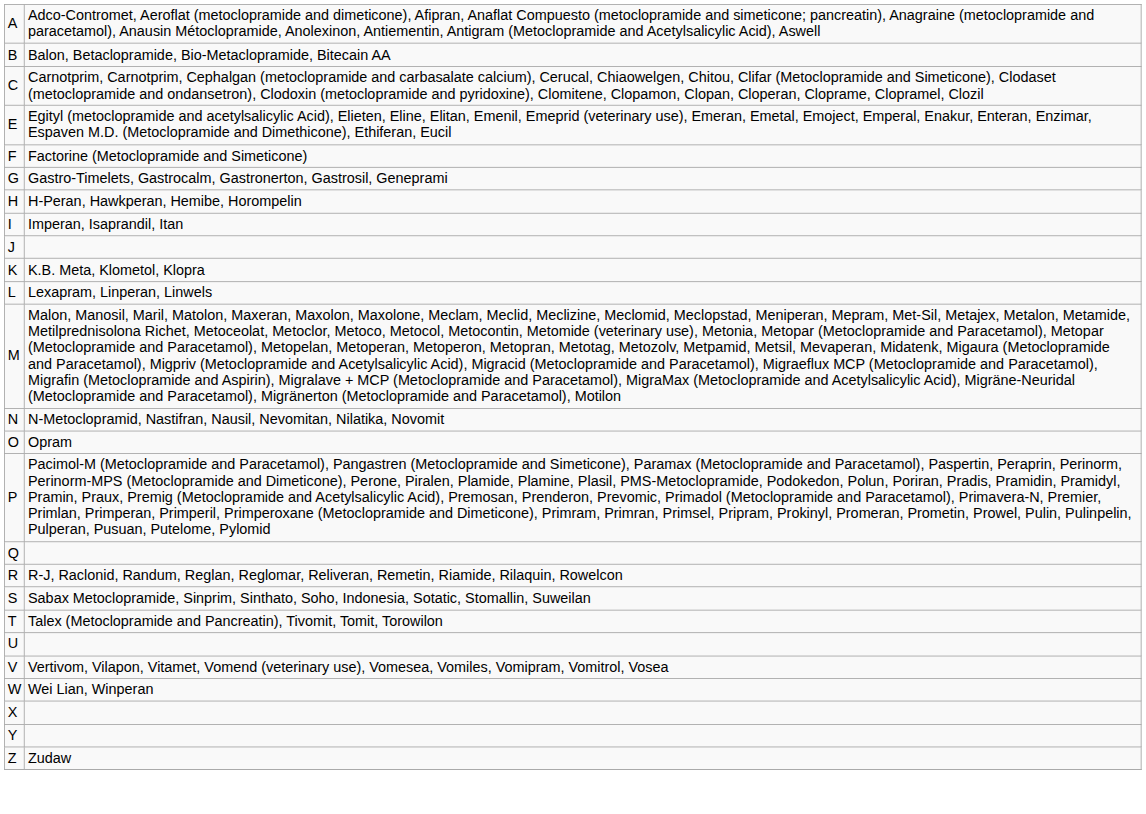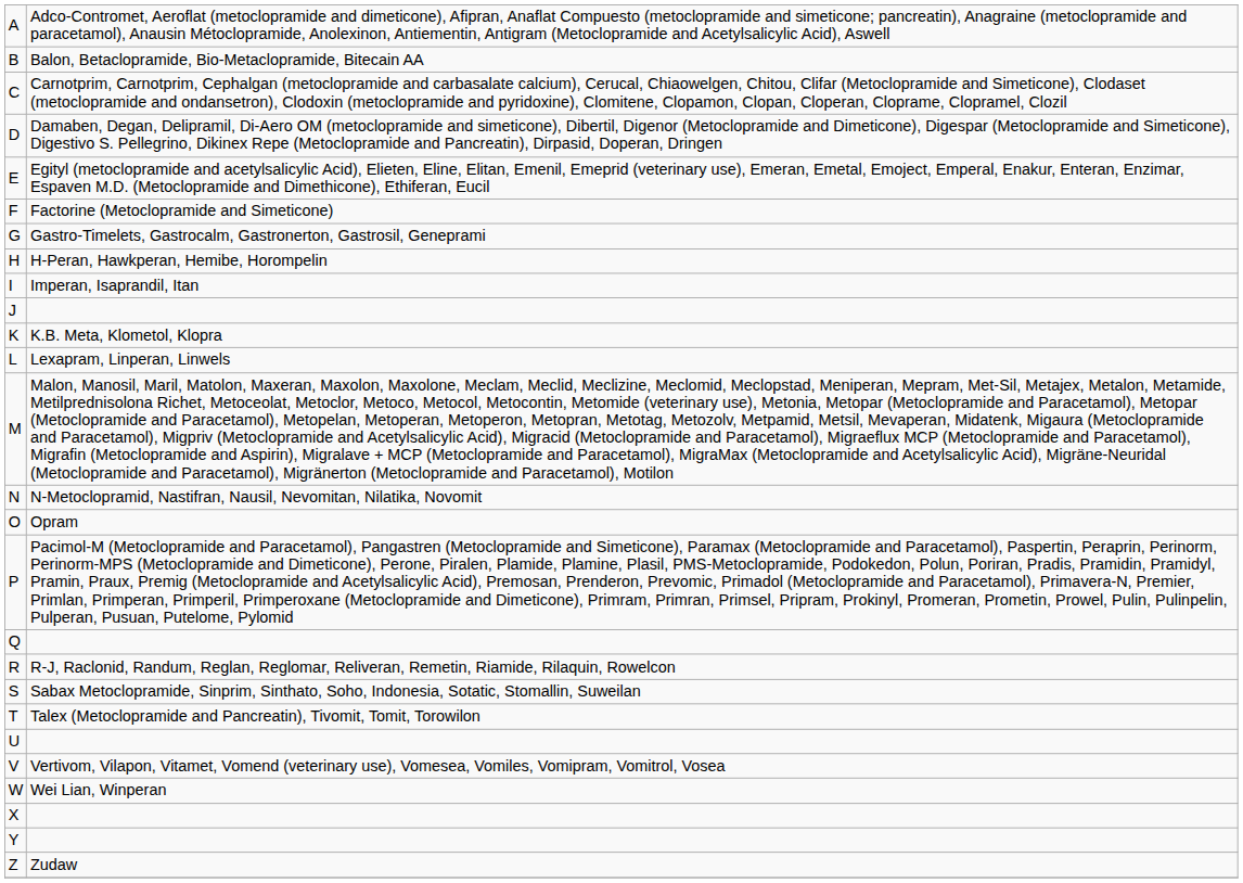+ row: D | Damaben, Degan, Delipramil, Di-Aero OM (metoclopramide and simeticone), Dibertil, Digenor (Metoclopramide and Dimeticone), Digespar (Metoclopramide and Simeticone), Digestivo S. Pellegrino, Dikinex Repe (Metoclopramide and Pancreatin), Dirpasid, Doperan, Dringen
